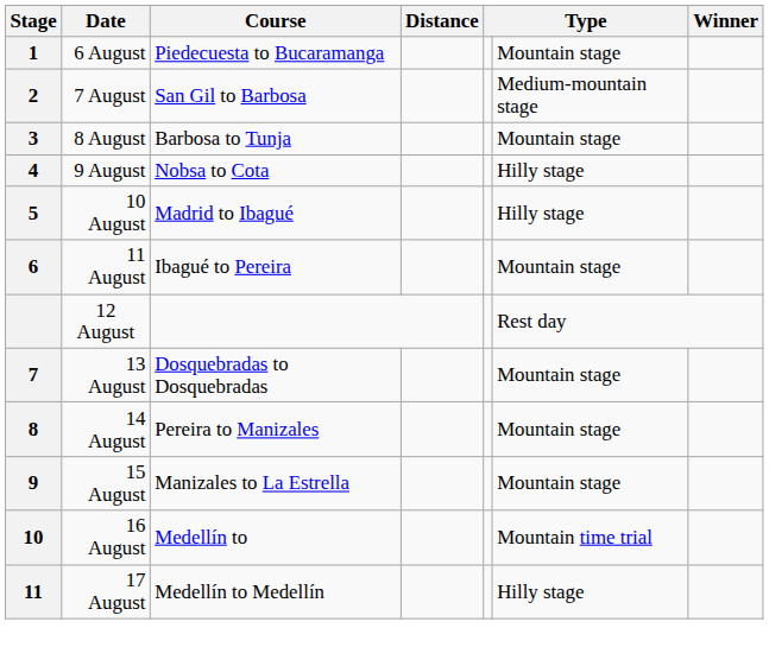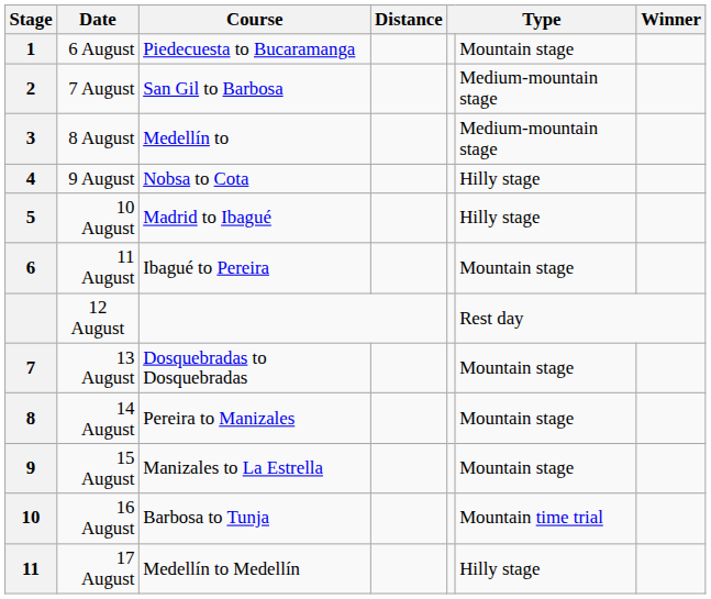8 August | Course: Barbosa to Tunja -> Medellín to
8 August | column 6: Mountain stage -> Medium-mountain stage
16 August | Course: Medellín to -> Barbosa to Tunja
